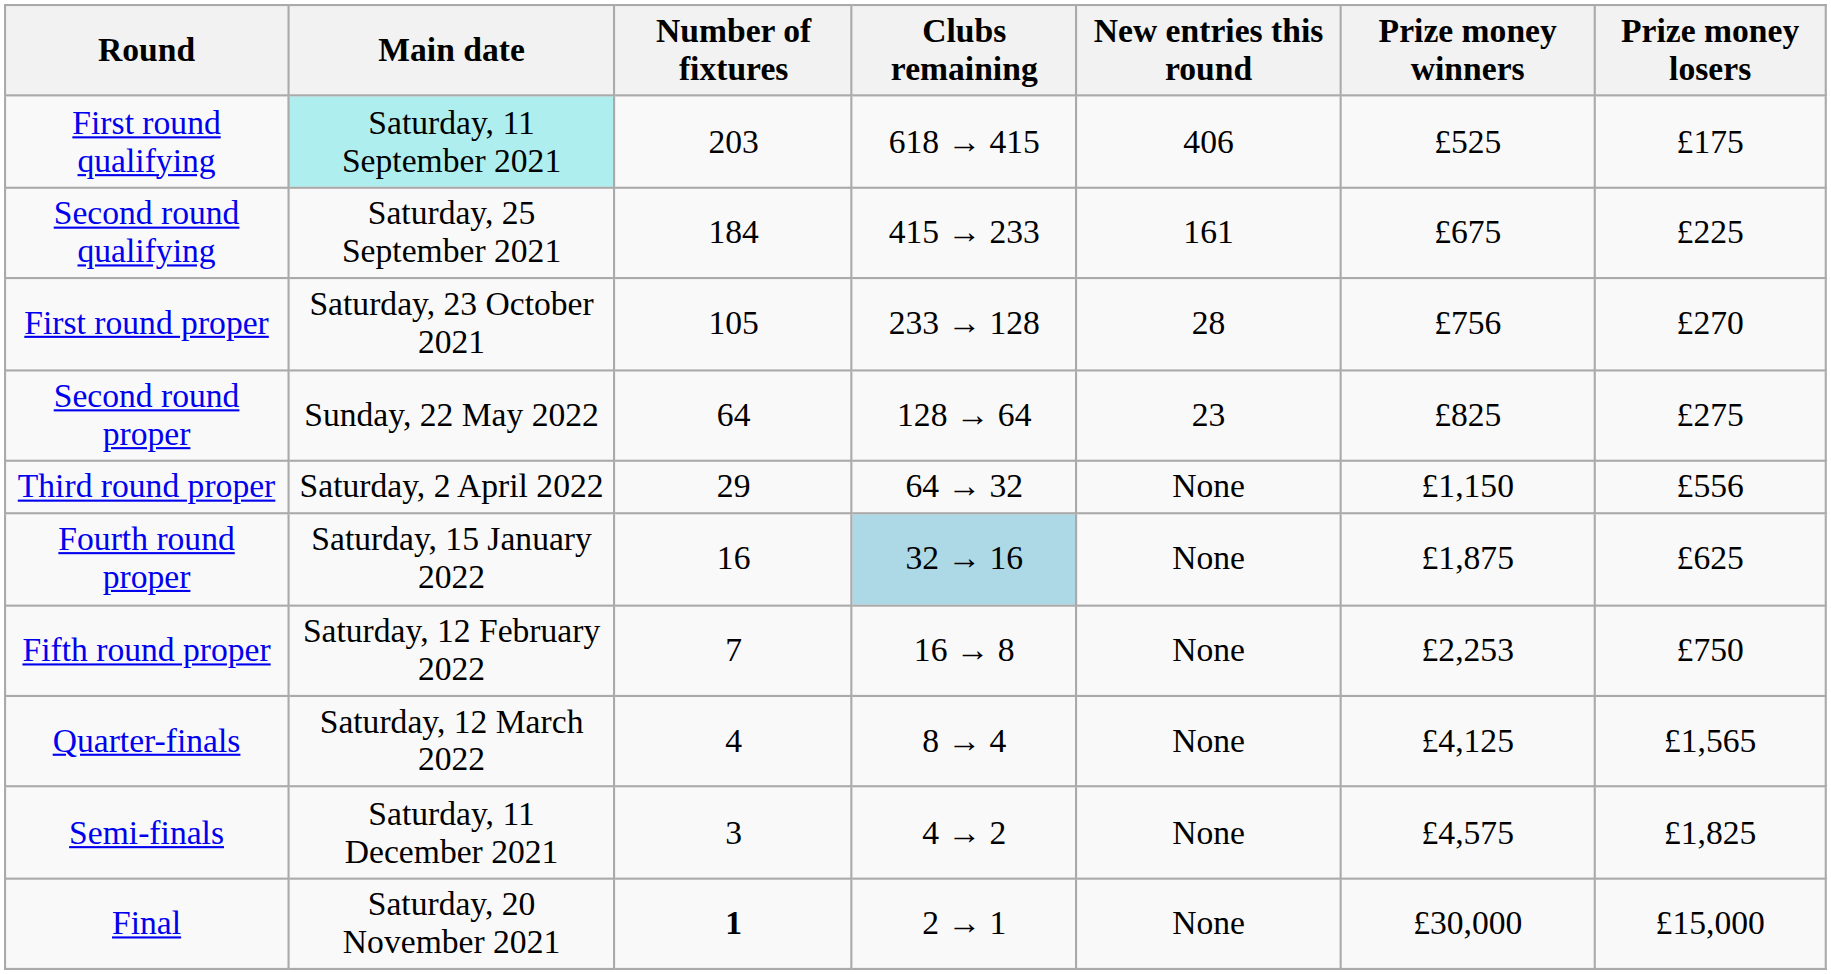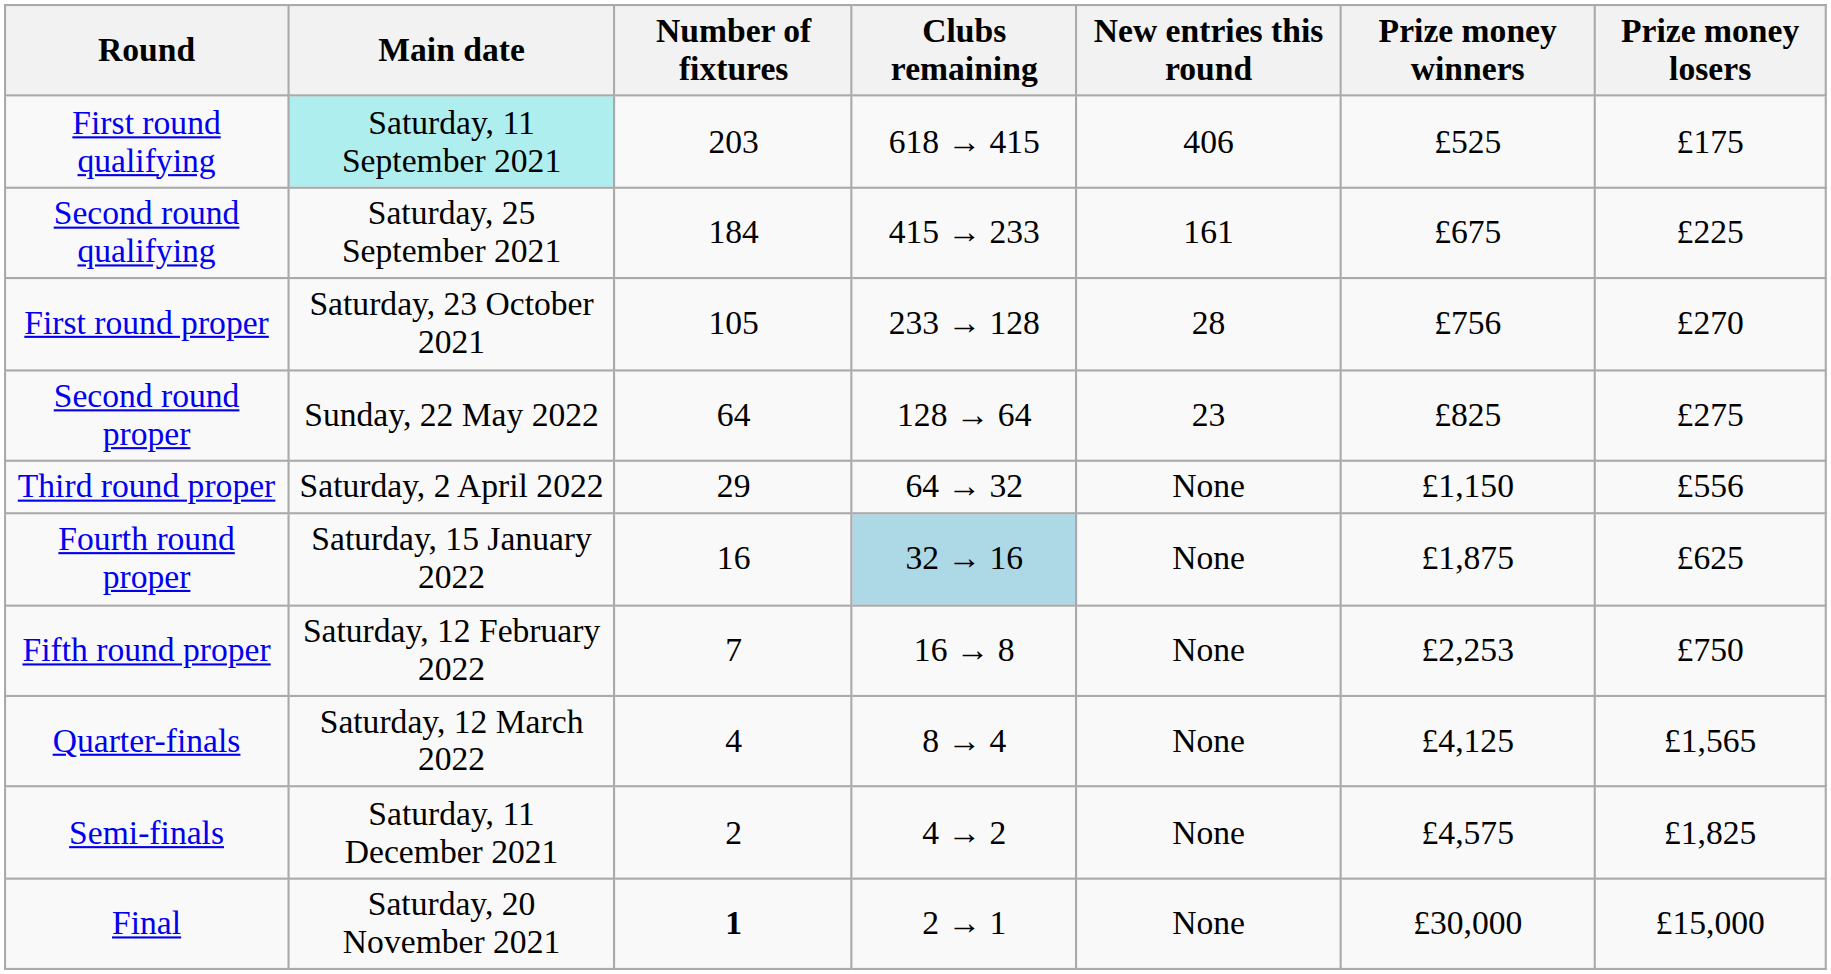Semi-finals | Number of fixtures: 3 -> 2
